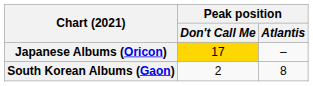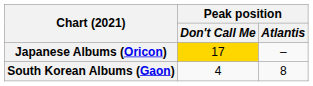South Korean Albums (Gaon) | Peak position / Don't Call Me: 2 -> 4
